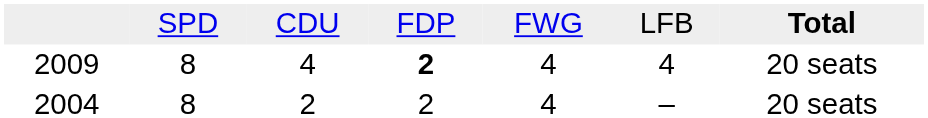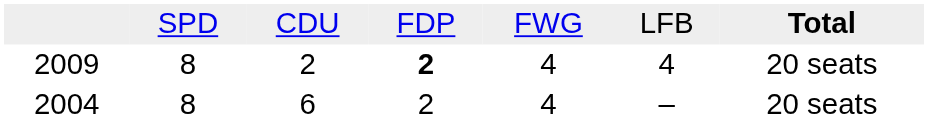2009 | column 3: 4 -> 2
2004 | column 3: 2 -> 6
